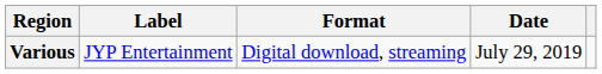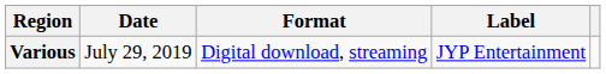columns swapped: Date <-> Label
